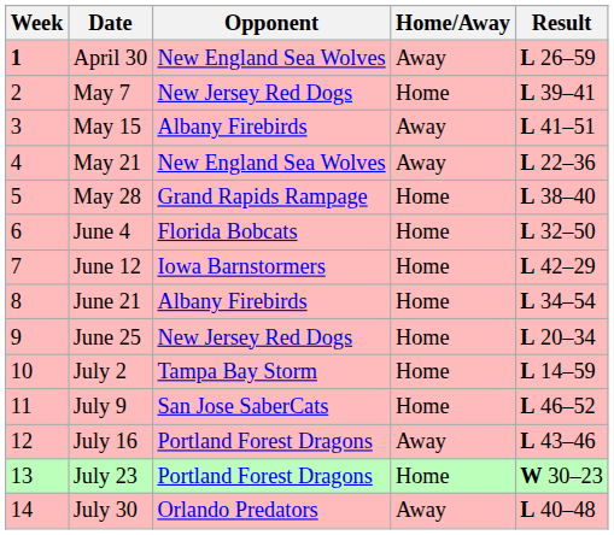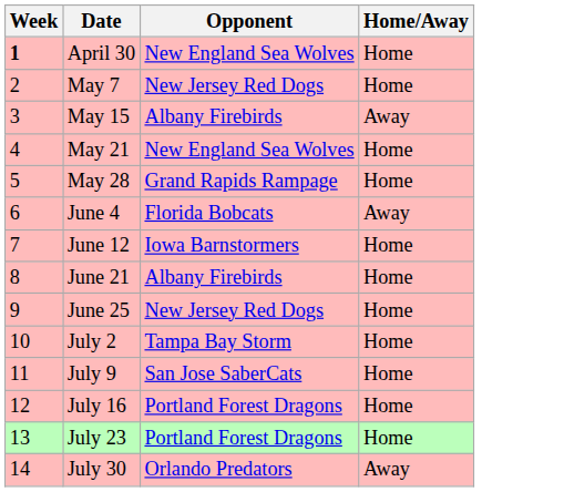- column: Result | L 26–59 | L 39–41 | L 41–51 | L 22–36 | L 38–40 | L 32–50 | L 42–29 | L 34–54 | L 20–34 | L 14–59 | L 46–52 | L 43–46 | W 30–23 | L 40–48
April 30 | Home/Away: Away -> Home
May 21 | Home/Away: Away -> Home
June 4 | Home/Away: Home -> Away
July 16 | Home/Away: Away -> Home
